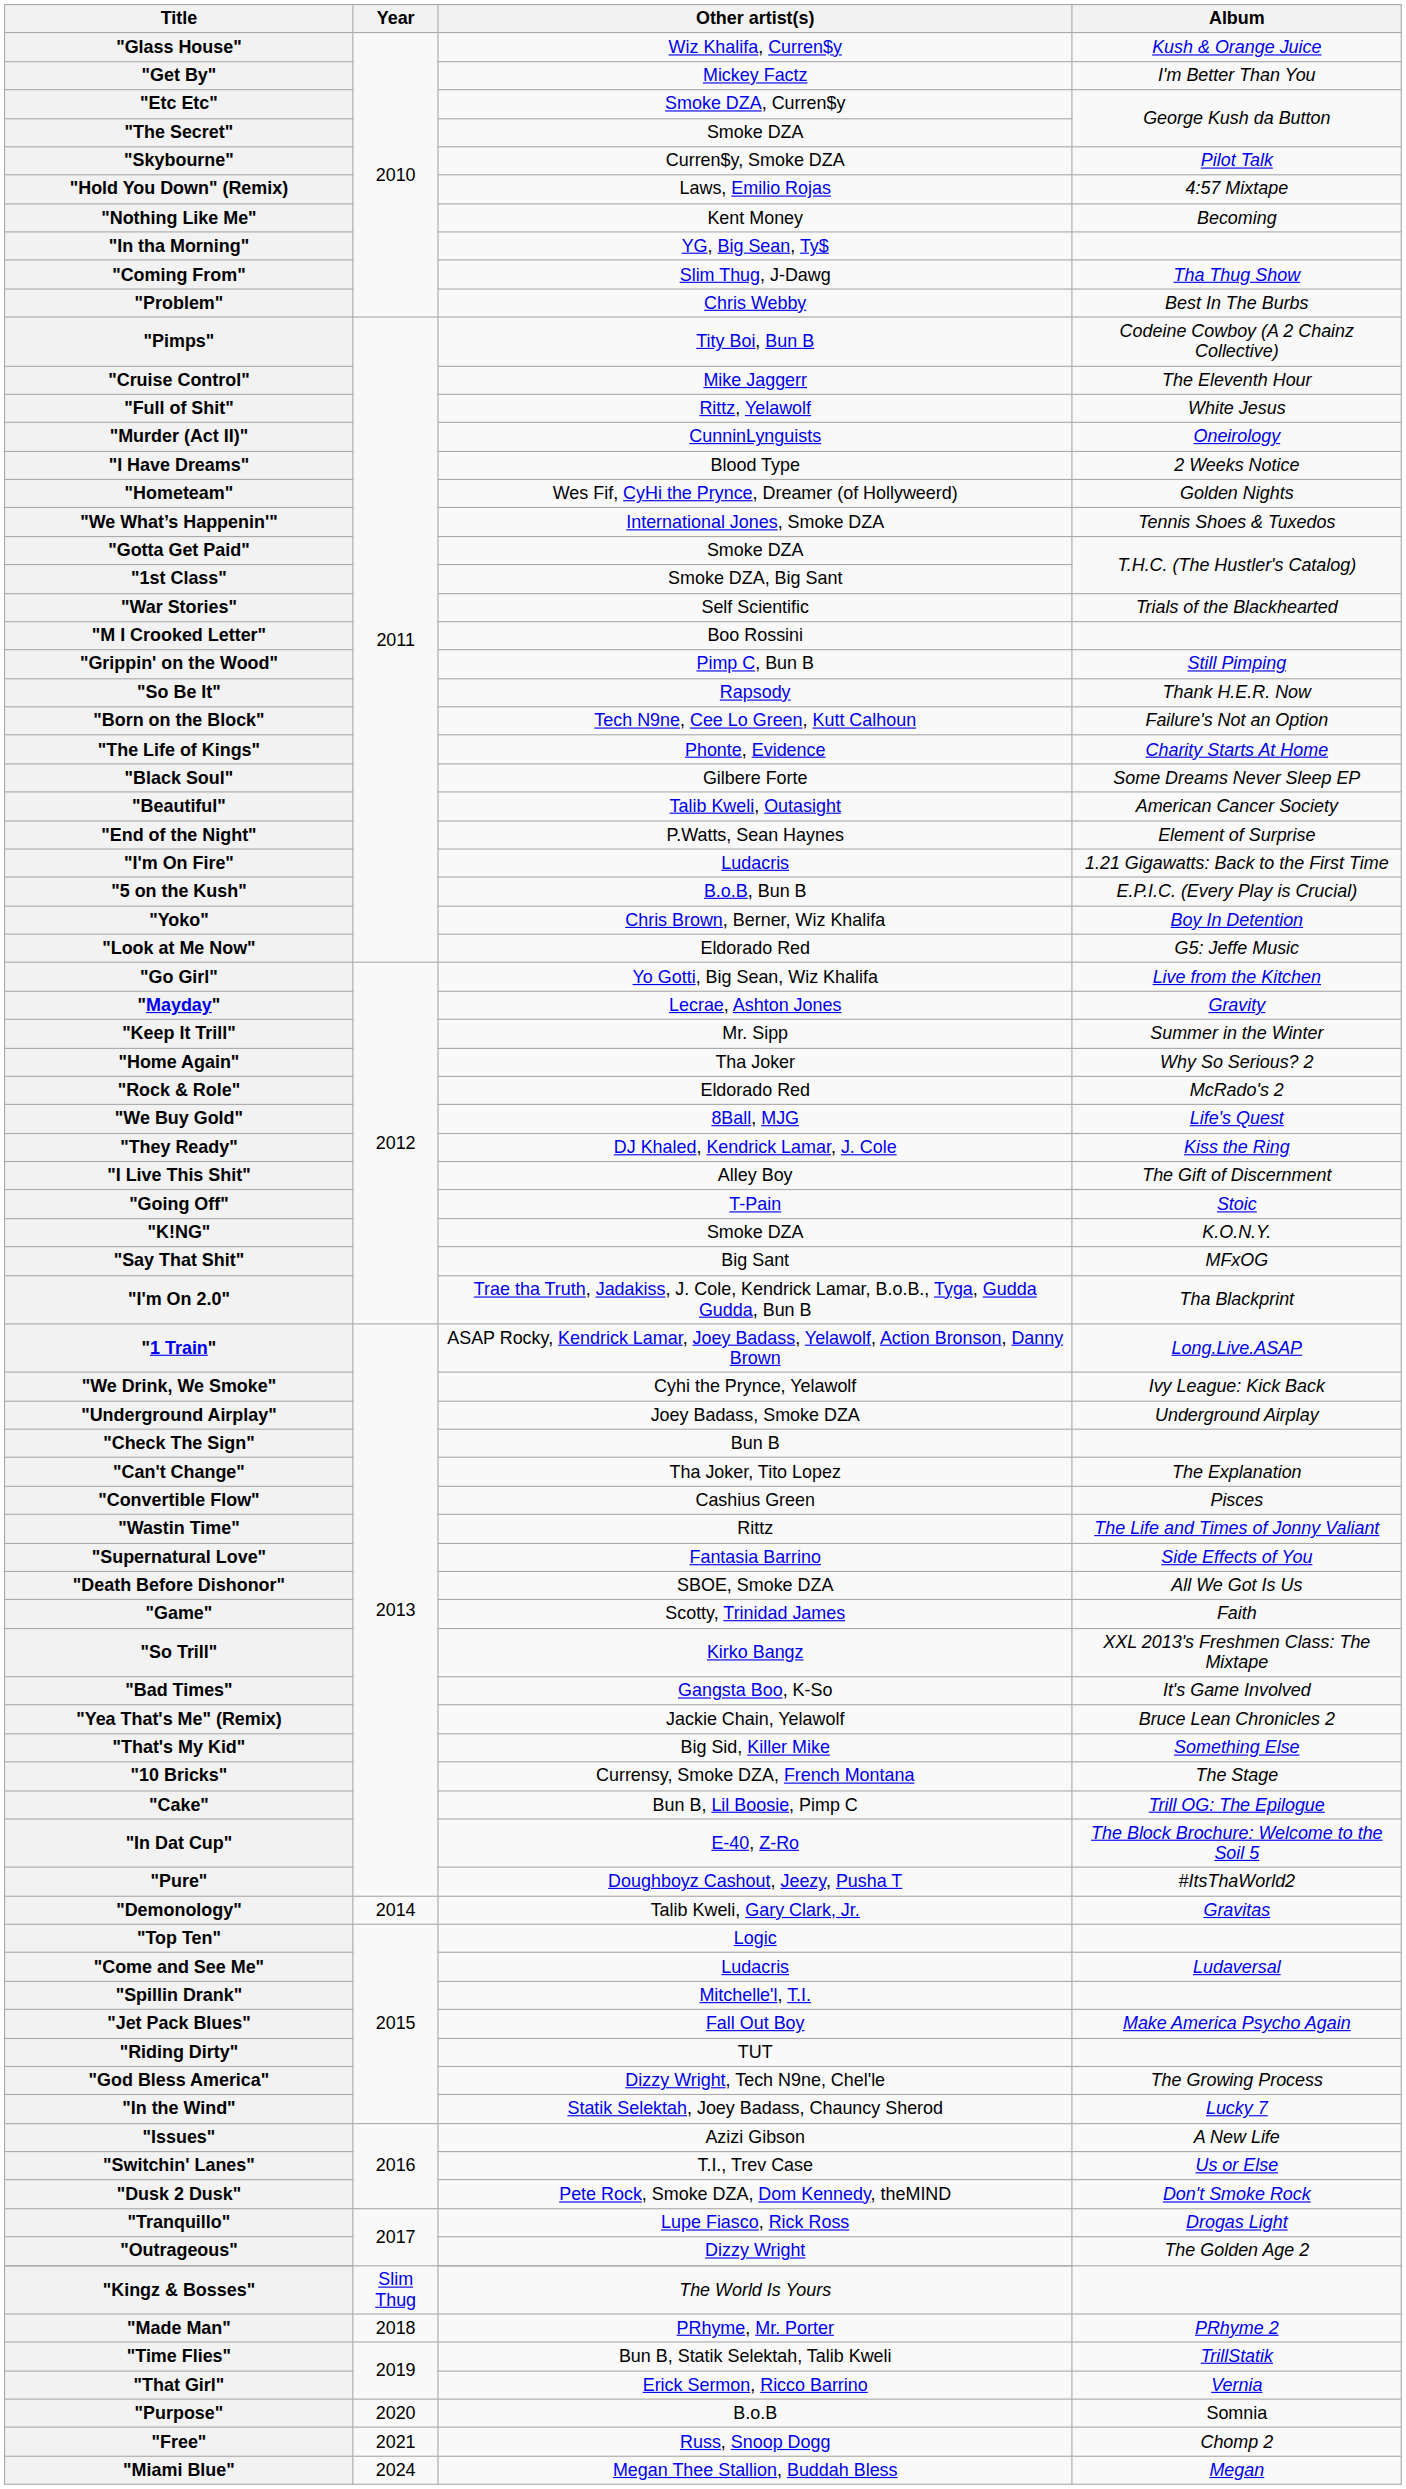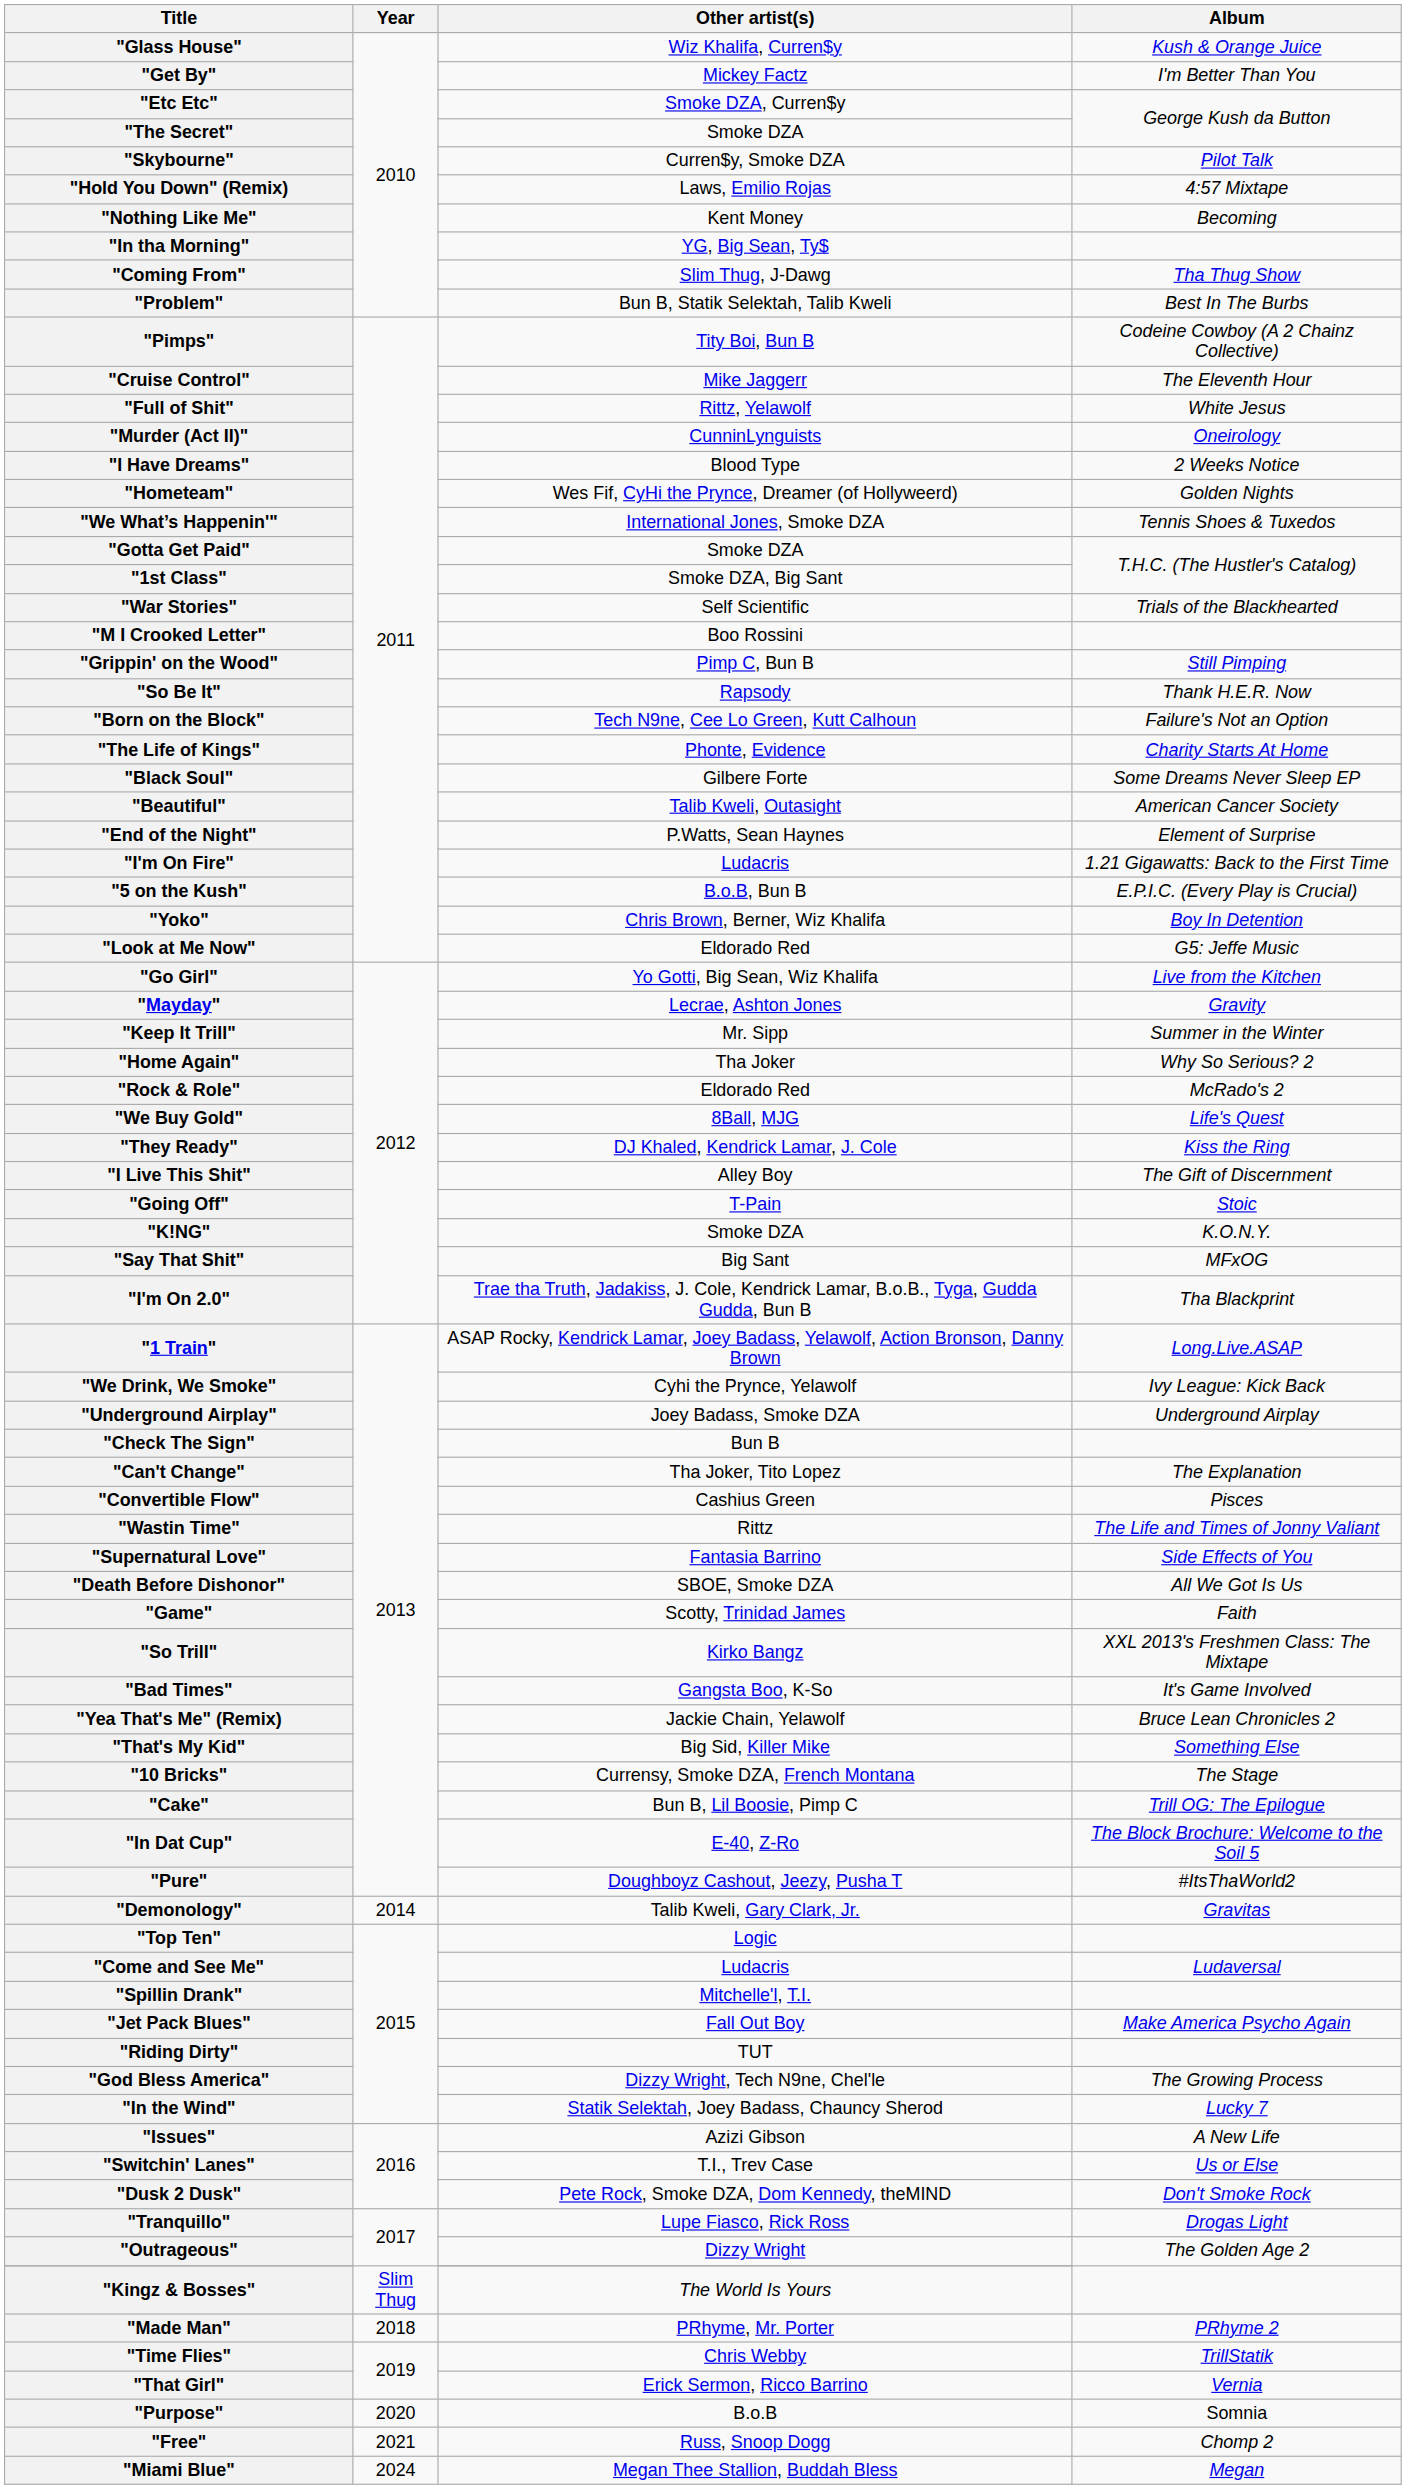"Problem" | Other artist(s): Chris Webby -> Bun B, Statik Selektah, Talib Kweli
"Time Flies" | Other artist(s): Bun B, Statik Selektah, Talib Kweli -> Chris Webby
